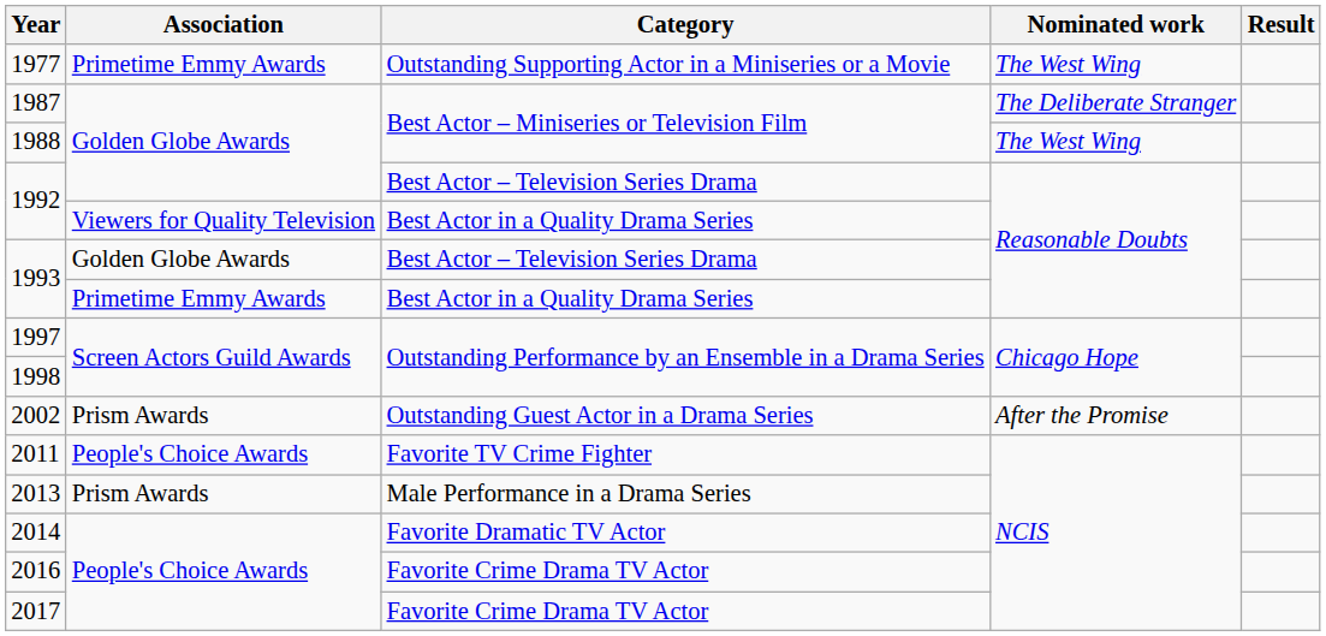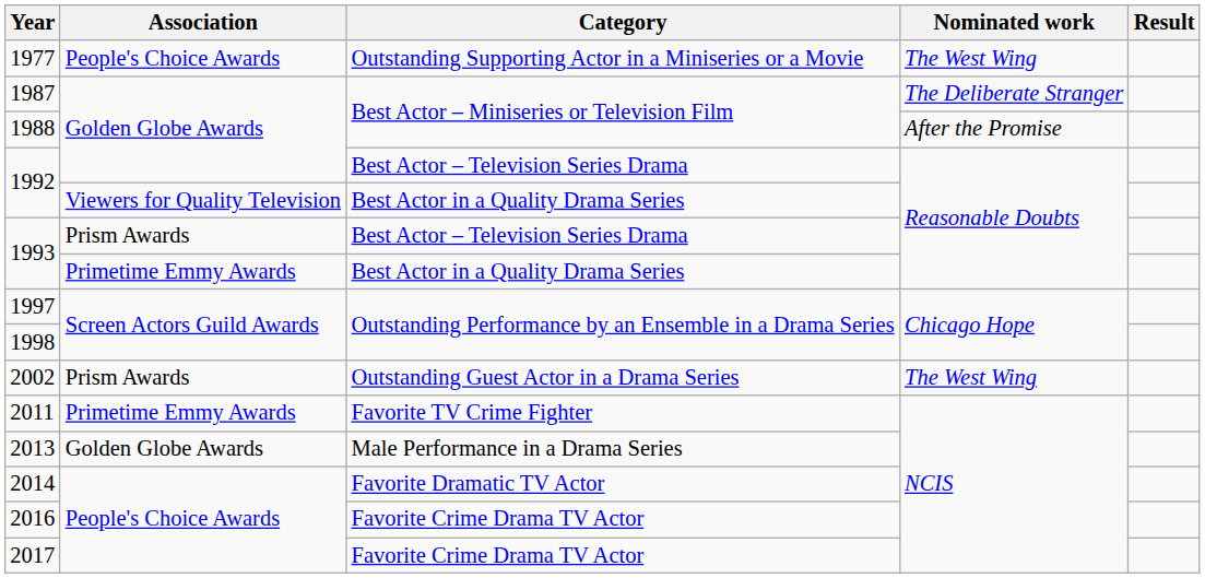1977 | Association: Primetime Emmy Awards -> People's Choice Awards
1988 | Nominated work: The West Wing -> After the Promise
1993 / Best Actor – Television Series Drama | Association: Golden Globe Awards -> Prism Awards
2002 | Nominated work: After the Promise -> The West Wing
2011 | Association: People's Choice Awards -> Primetime Emmy Awards
2013 | Association: Prism Awards -> Golden Globe Awards
